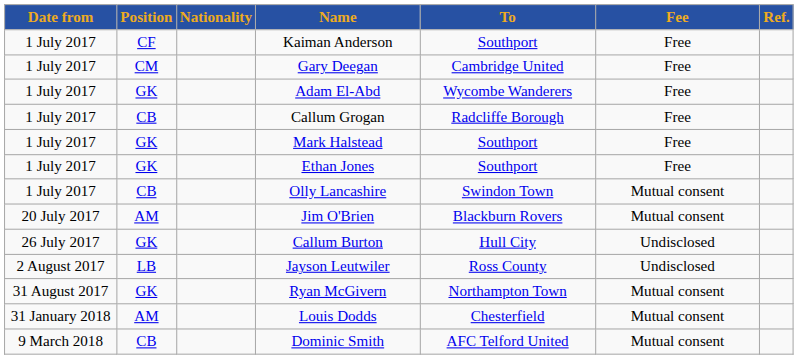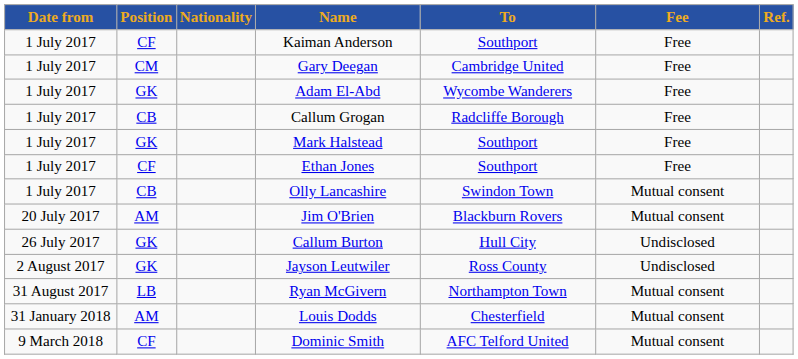Ethan Jones | Position: GK -> CF
Jayson Leutwiler | Position: LB -> GK
Ryan McGivern | Position: GK -> LB
Dominic Smith | Position: CB -> CF
